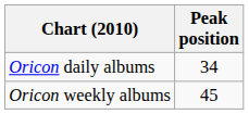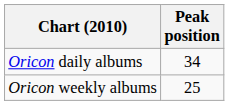Oricon weekly albums | Peak position: 45 -> 25
